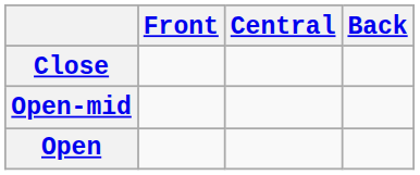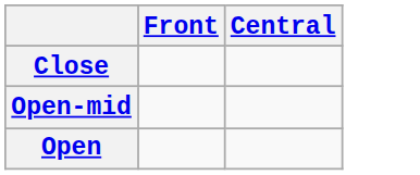- column: Back
